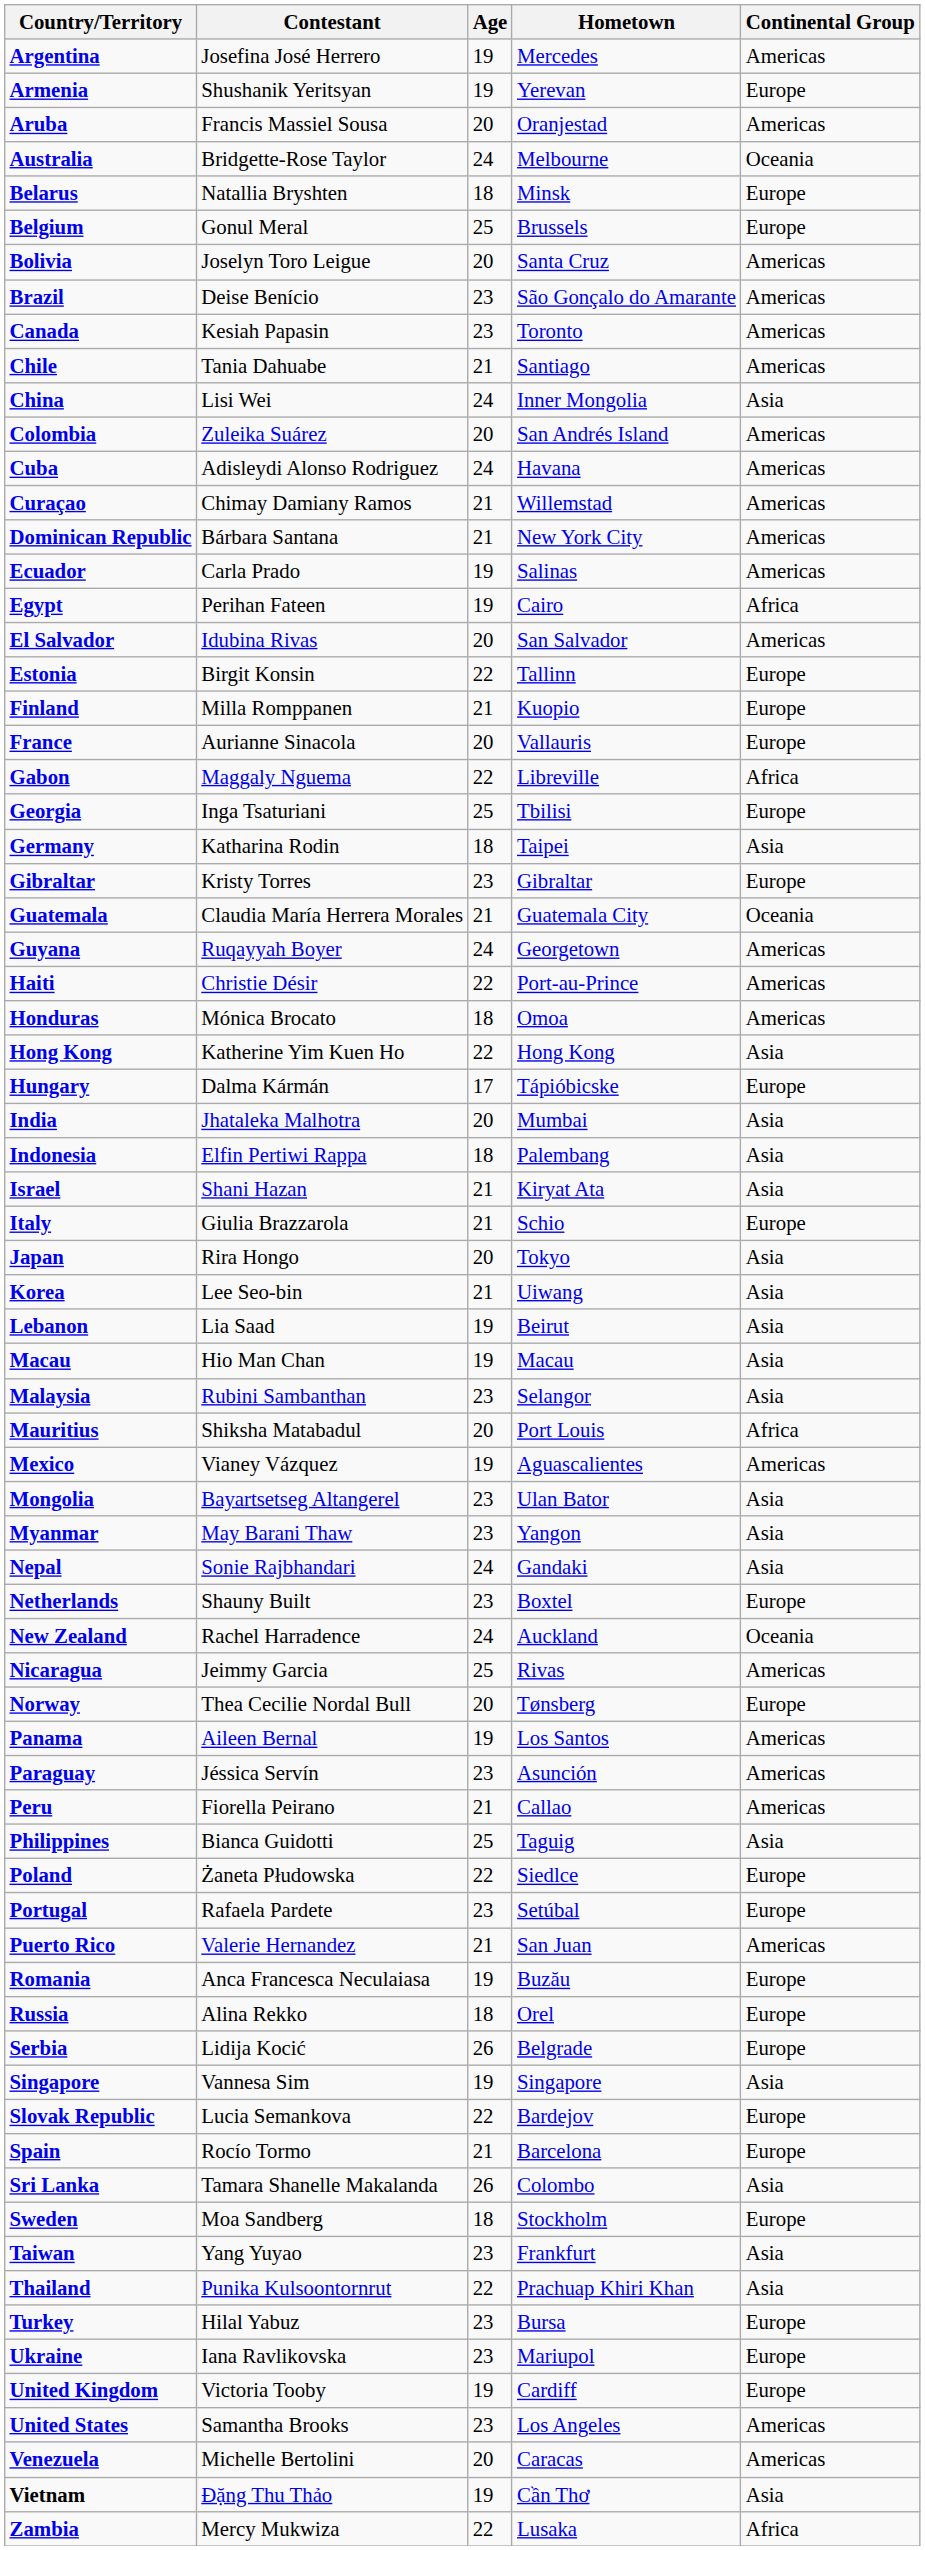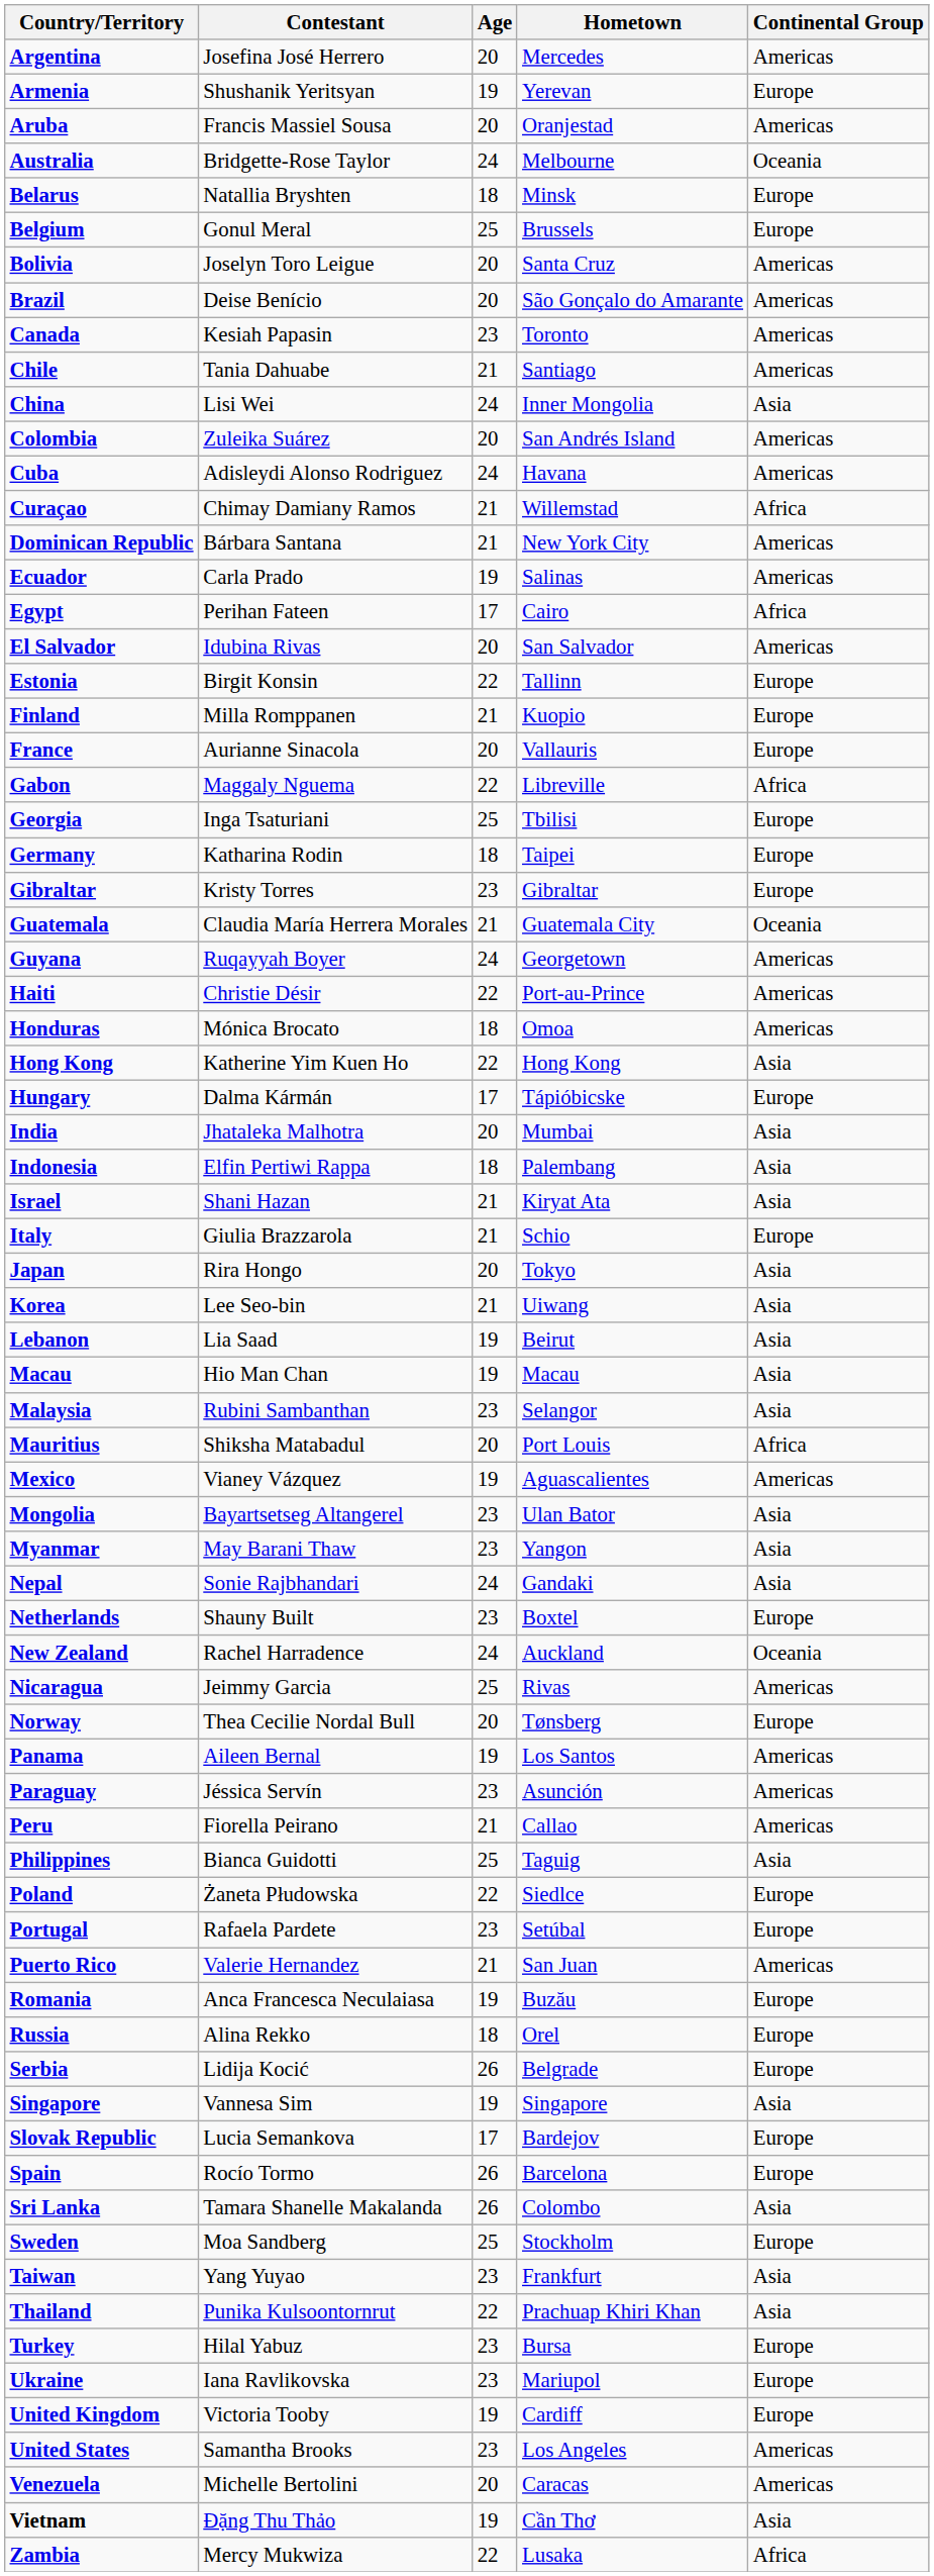Argentina | Age: 19 -> 20
Brazil | Age: 23 -> 20
Curaçao | Continental Group: Americas -> Africa
Egypt | Age: 19 -> 17
Germany | Continental Group: Asia -> Europe
Slovak Republic | Age: 22 -> 17
Spain | Age: 21 -> 26
Sweden | Age: 18 -> 25
